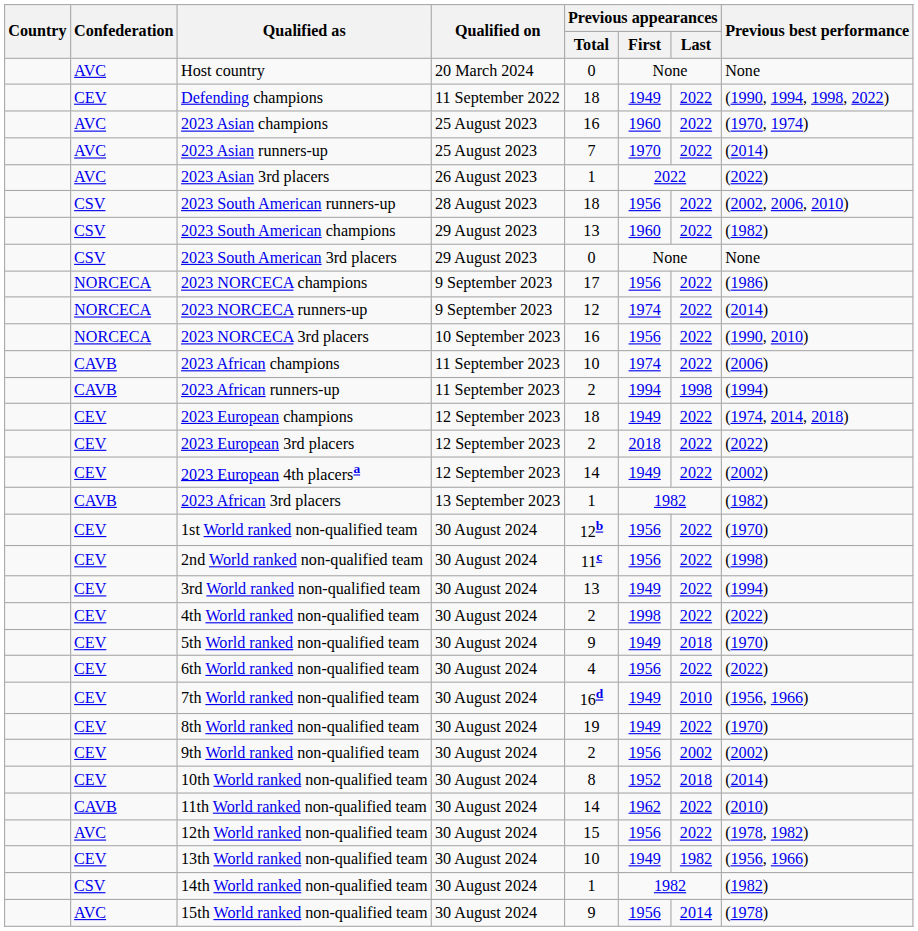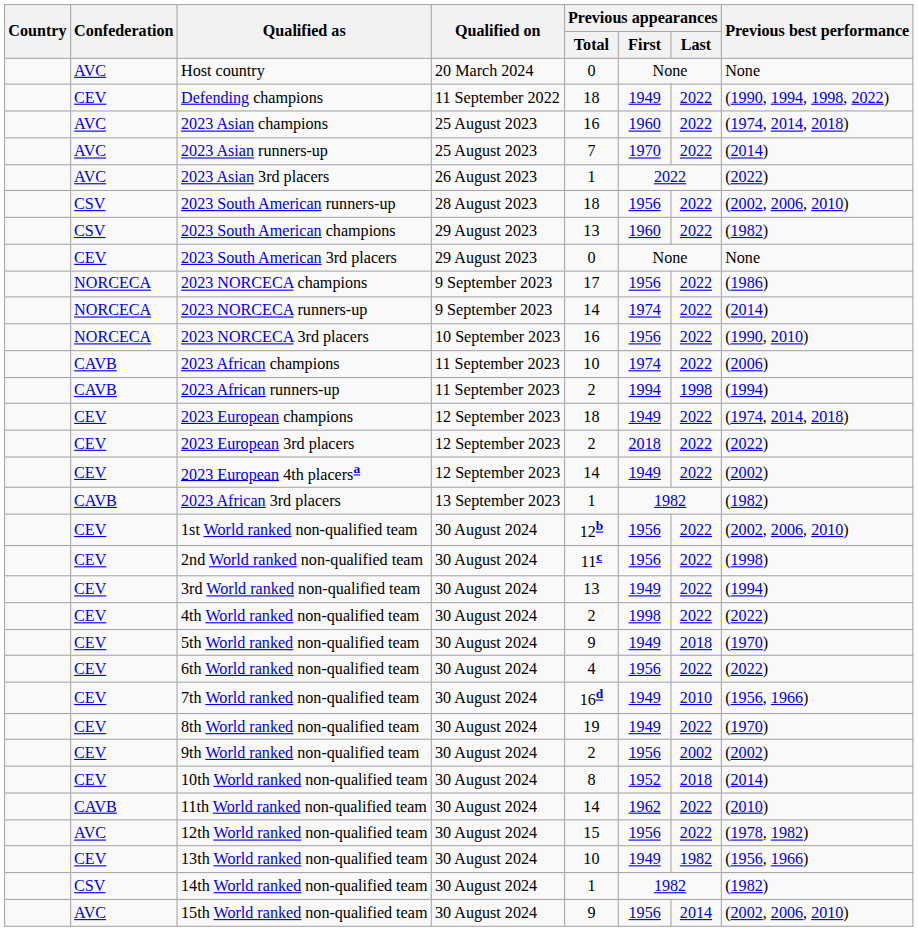2023 Asian champions | Previous best performance: (1970, 1974) -> (1974, 2014, 2018)
2023 South American 3rd placers | Confederation: CSV -> CEV
2023 NORCECA runners-up | Previous appearances / Total: 12 -> 14
1st World ranked non-qualified team | Previous best performance: (1970) -> (2002, 2006, 2010)
15th World ranked non-qualified team | Previous best performance: (1978) -> (2002, 2006, 2010)
